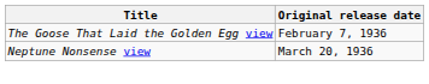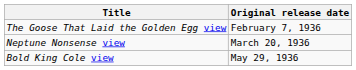+ row: Bold King Cole view | May 29, 1936
